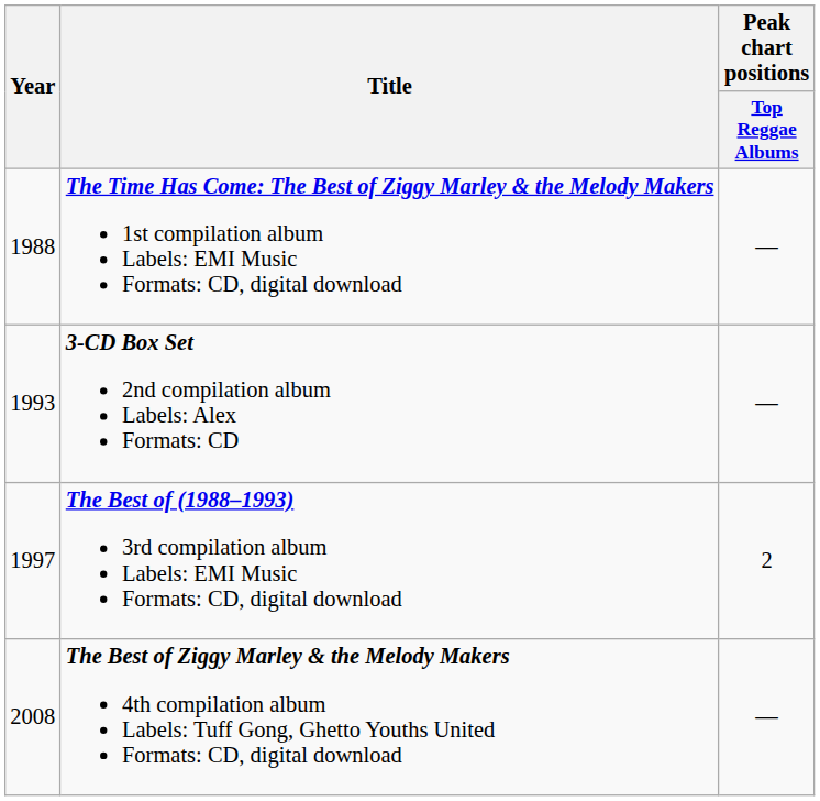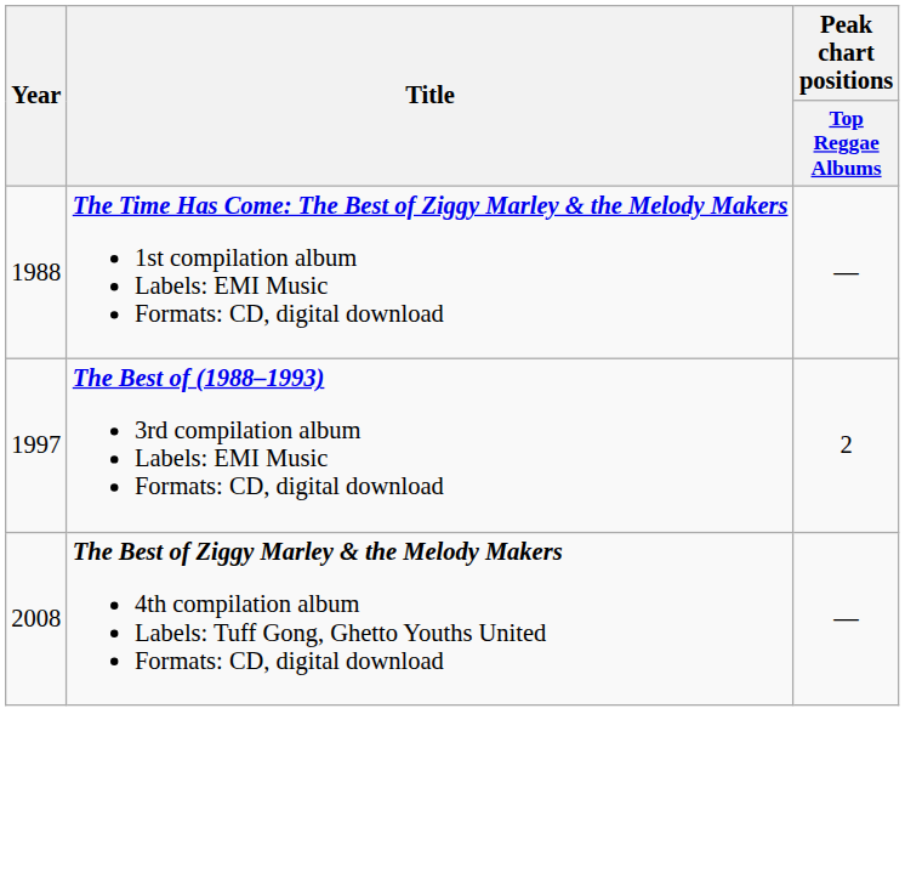- row: 1993 | 3-CD Box Set 2nd compilation album Labels: Alex Formats: CD | —
